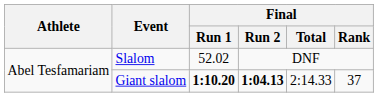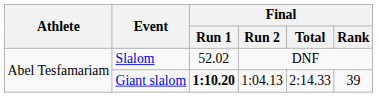Giant slalom | Final / Run 2: bold -> normal
Giant slalom | Final / Rank: 37 -> 39
